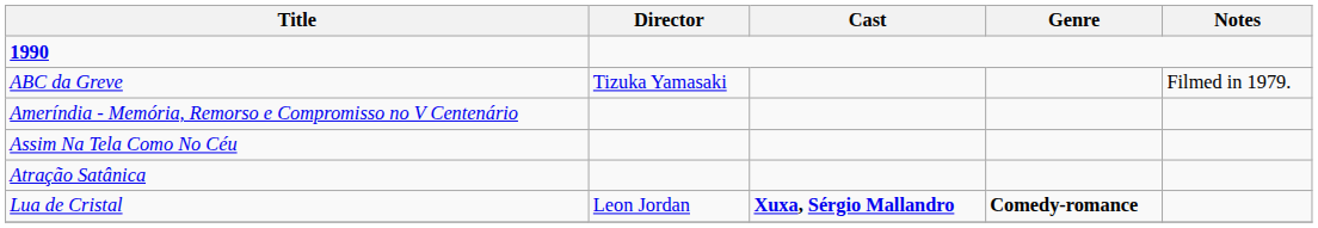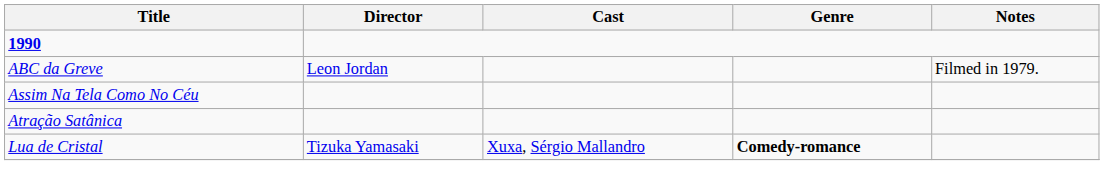ABC da Greve | Director: Tizuka Yamasaki -> Leon Jordan
- row: Ameríndia - Memória, Remorso e Compromisso no V Centenário
Lua de Cristal | Director: Leon Jordan -> Tizuka Yamasaki
Lua de Cristal | Cast: bold -> normal
